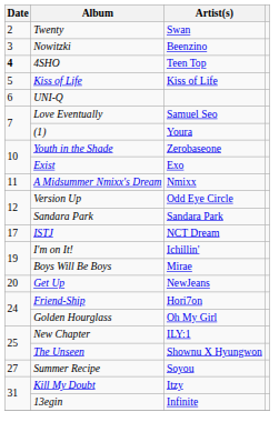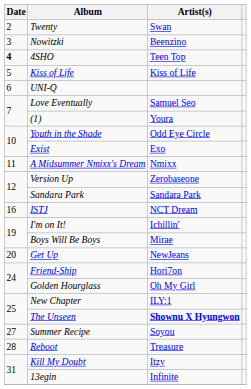Youth in the Shade | Artist(s): Zerobaseone -> Odd Eye Circle
Version Up | Artist(s): Odd Eye Circle -> Zerobaseone
ISTJ | Date: 17 -> 16
The Unseen | Artist(s): normal -> bold
+ row: 28 | Reboot | Treasure
